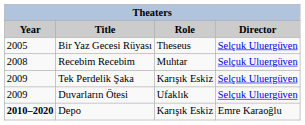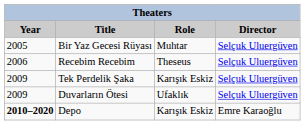Bir Yaz Gecesi Rüyası | Role: Theseus -> Muhtar
Recebim Recebim | Year: 2008 -> 2006
Recebim Recebim | Role: Muhtar -> Theseus
